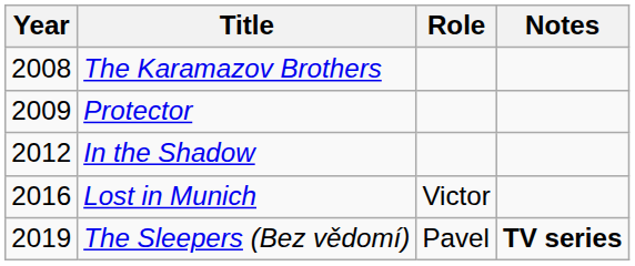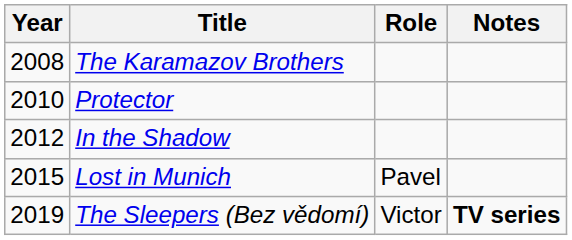Protector | Year: 2009 -> 2010
Lost in Munich | Year: 2016 -> 2015
Lost in Munich | Role: Victor -> Pavel
The Sleepers (Bez vědomí) | Role: Pavel -> Victor
